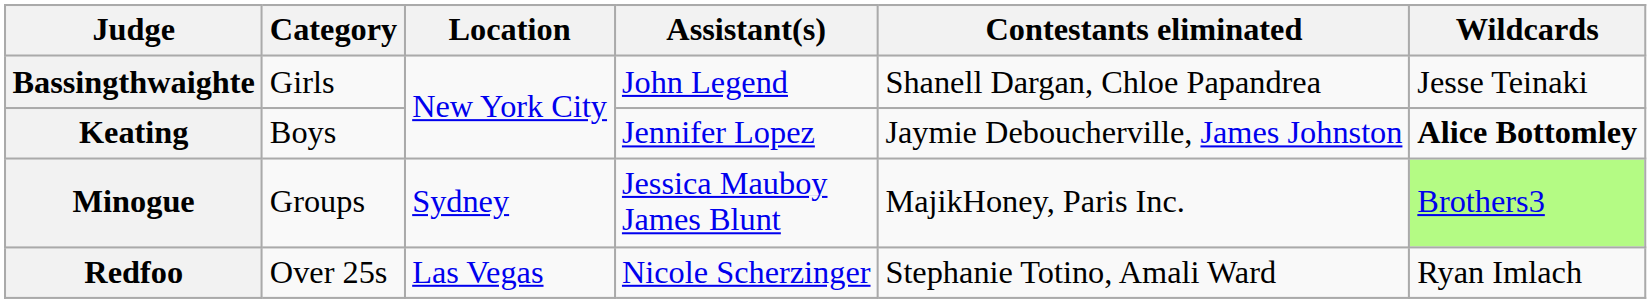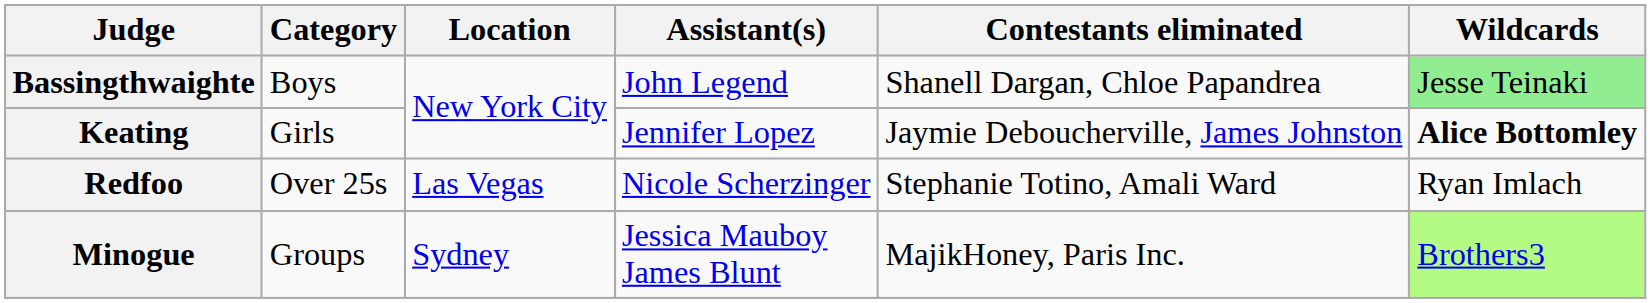Bassingthwaighte | Category: Girls -> Boys
Bassingthwaighte | Wildcards: no background -> lightgreen background
Keating | Category: Boys -> Girls
rows swapped: Redfoo <-> Minogue
